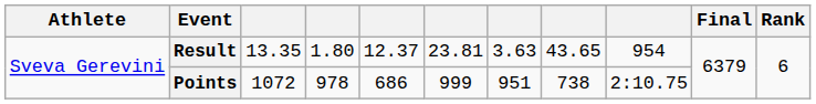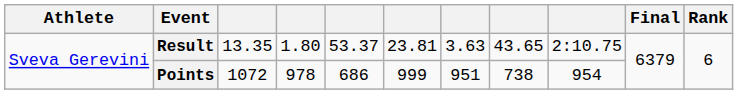Result | column 5: 12.37 -> 53.37
Result | column 9: 954 -> 2:10.75
Points | column 9: 2:10.75 -> 954
